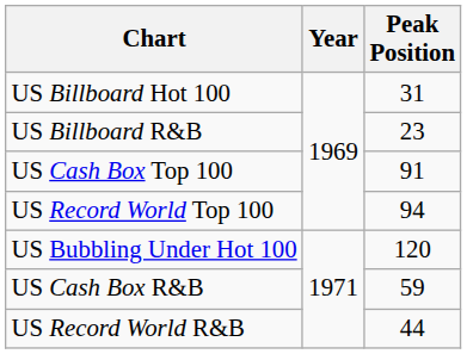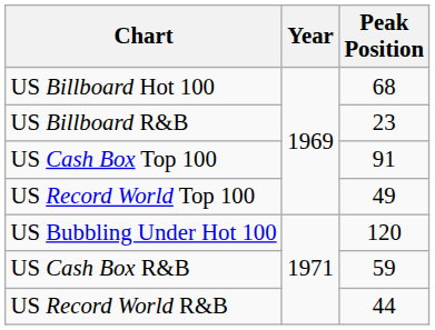US Billboard Hot 100 | Peak Position: 31 -> 68
US Record World Top 100 | Peak Position: 94 -> 49
